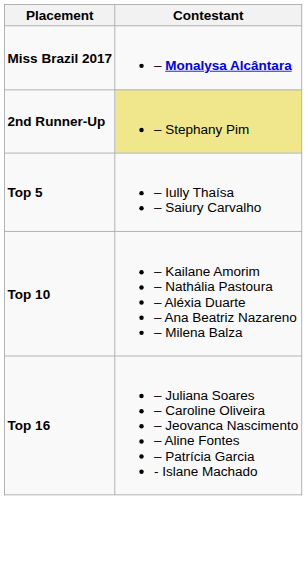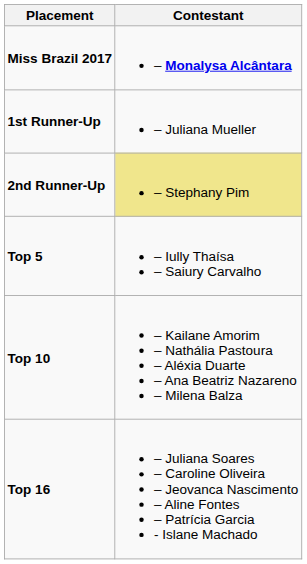+ row: 1st Runner-Up | – Juliana Mueller
